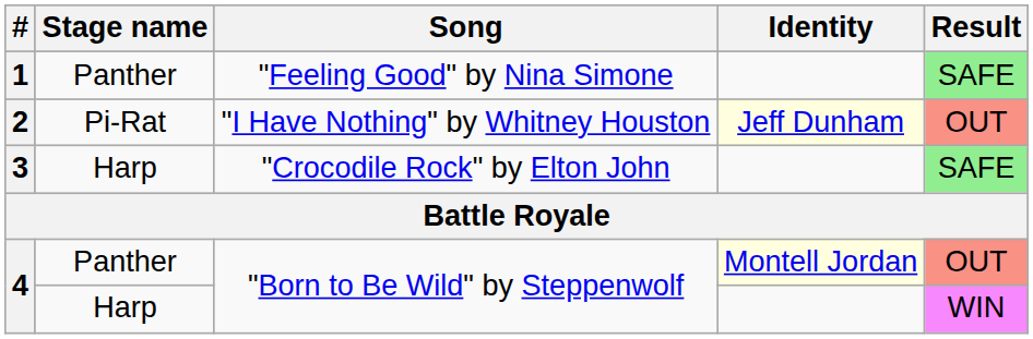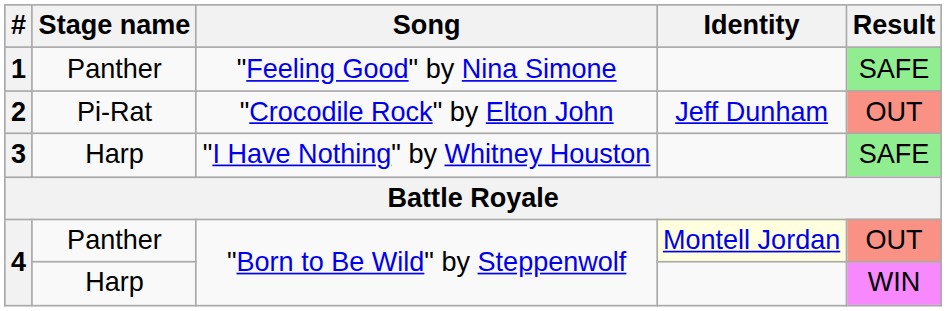2 | Song: "I Have Nothing" by Whitney Houston -> "Crocodile Rock" by Elton John
2 | Identity: lightyellow background -> no background
3 | Song: "Crocodile Rock" by Elton John -> "I Have Nothing" by Whitney Houston
